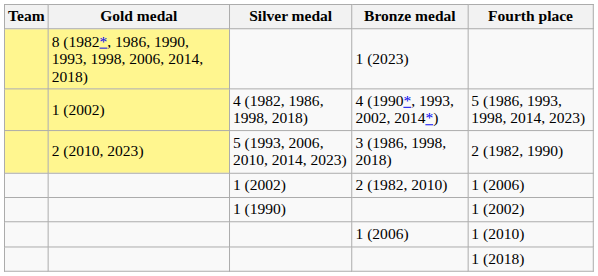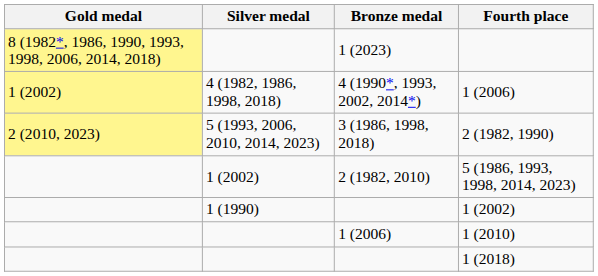- column: Team
4 (1990*, 1993, 2002, 2014*) | Fourth place: 5 (1986, 1993, 1998, 2014, 2023) -> 1 (2006)
2 (1982, 2010) | Fourth place: 1 (2006) -> 5 (1986, 1993, 1998, 2014, 2023)
